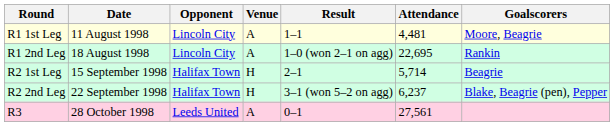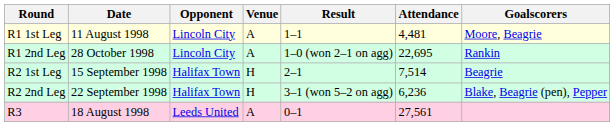R1 2nd Leg | Date: 18 August 1998 -> 28 October 1998
R2 1st Leg | Attendance: 5,714 -> 7,514
R2 2nd Leg | Attendance: 6,237 -> 6,236
R3 | Date: 28 October 1998 -> 18 August 1998
